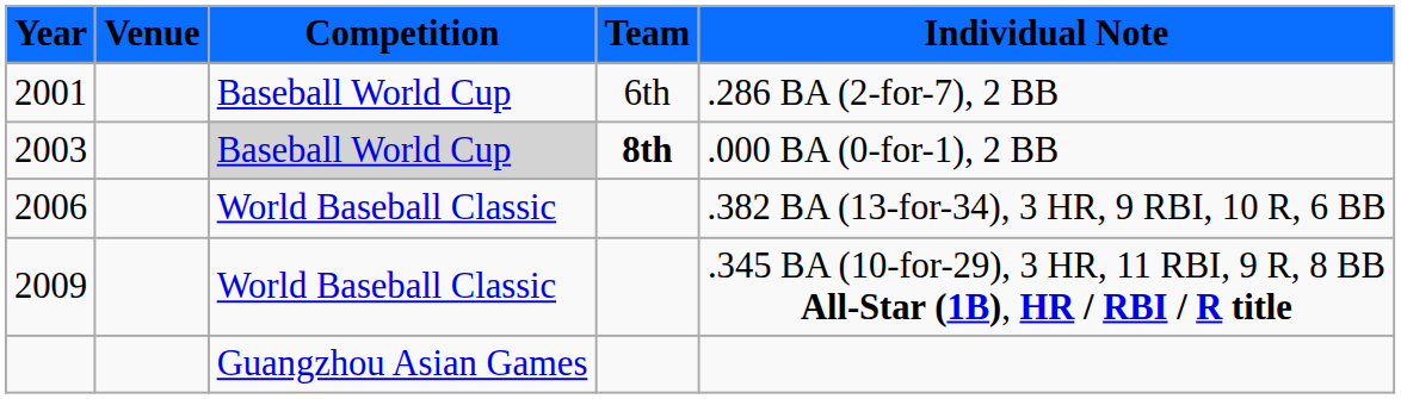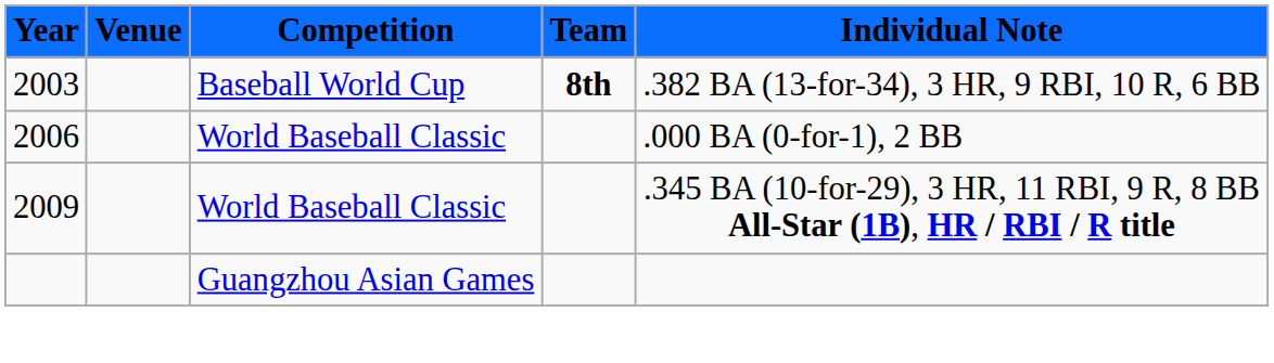- row: 2001 | Baseball World Cup | 6th | .286 BA (2-for-7), 2 BB
2003 | Competition: lightgrey background -> no background
2003 | Individual Note: .000 BA (0-for-1), 2 BB -> .382 BA (13-for-34), 3 HR, 9 RBI, 10 R, 6 BB
2006 | Individual Note: .382 BA (13-for-34), 3 HR, 9 RBI, 10 R, 6 BB -> .000 BA (0-for-1), 2 BB
